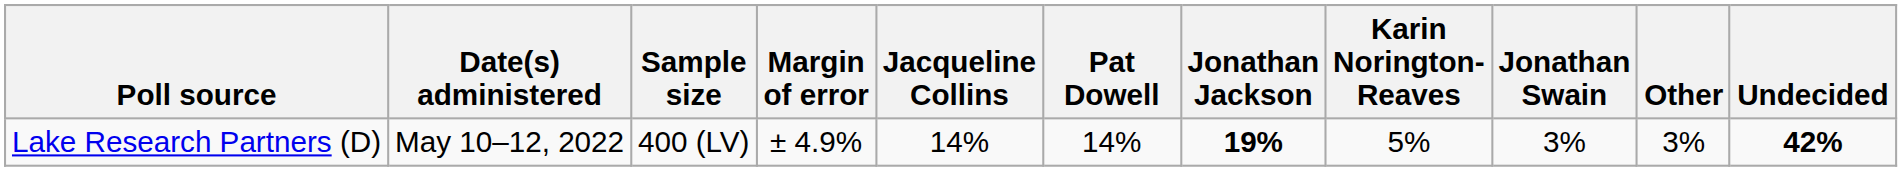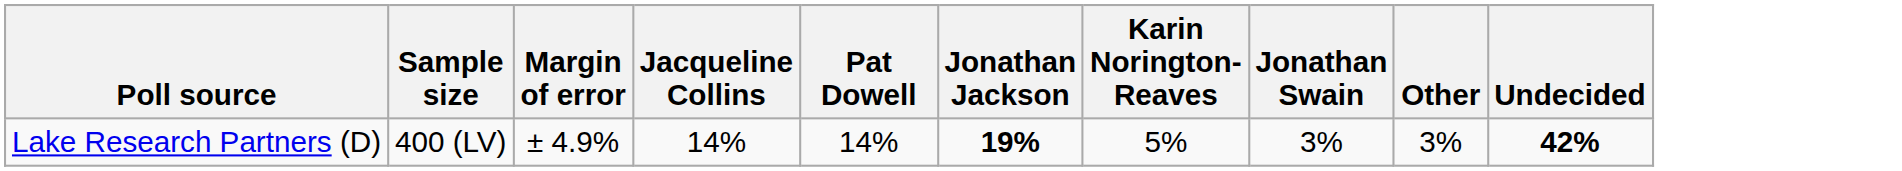- column: Date(s) administered | May 10–12, 2022
